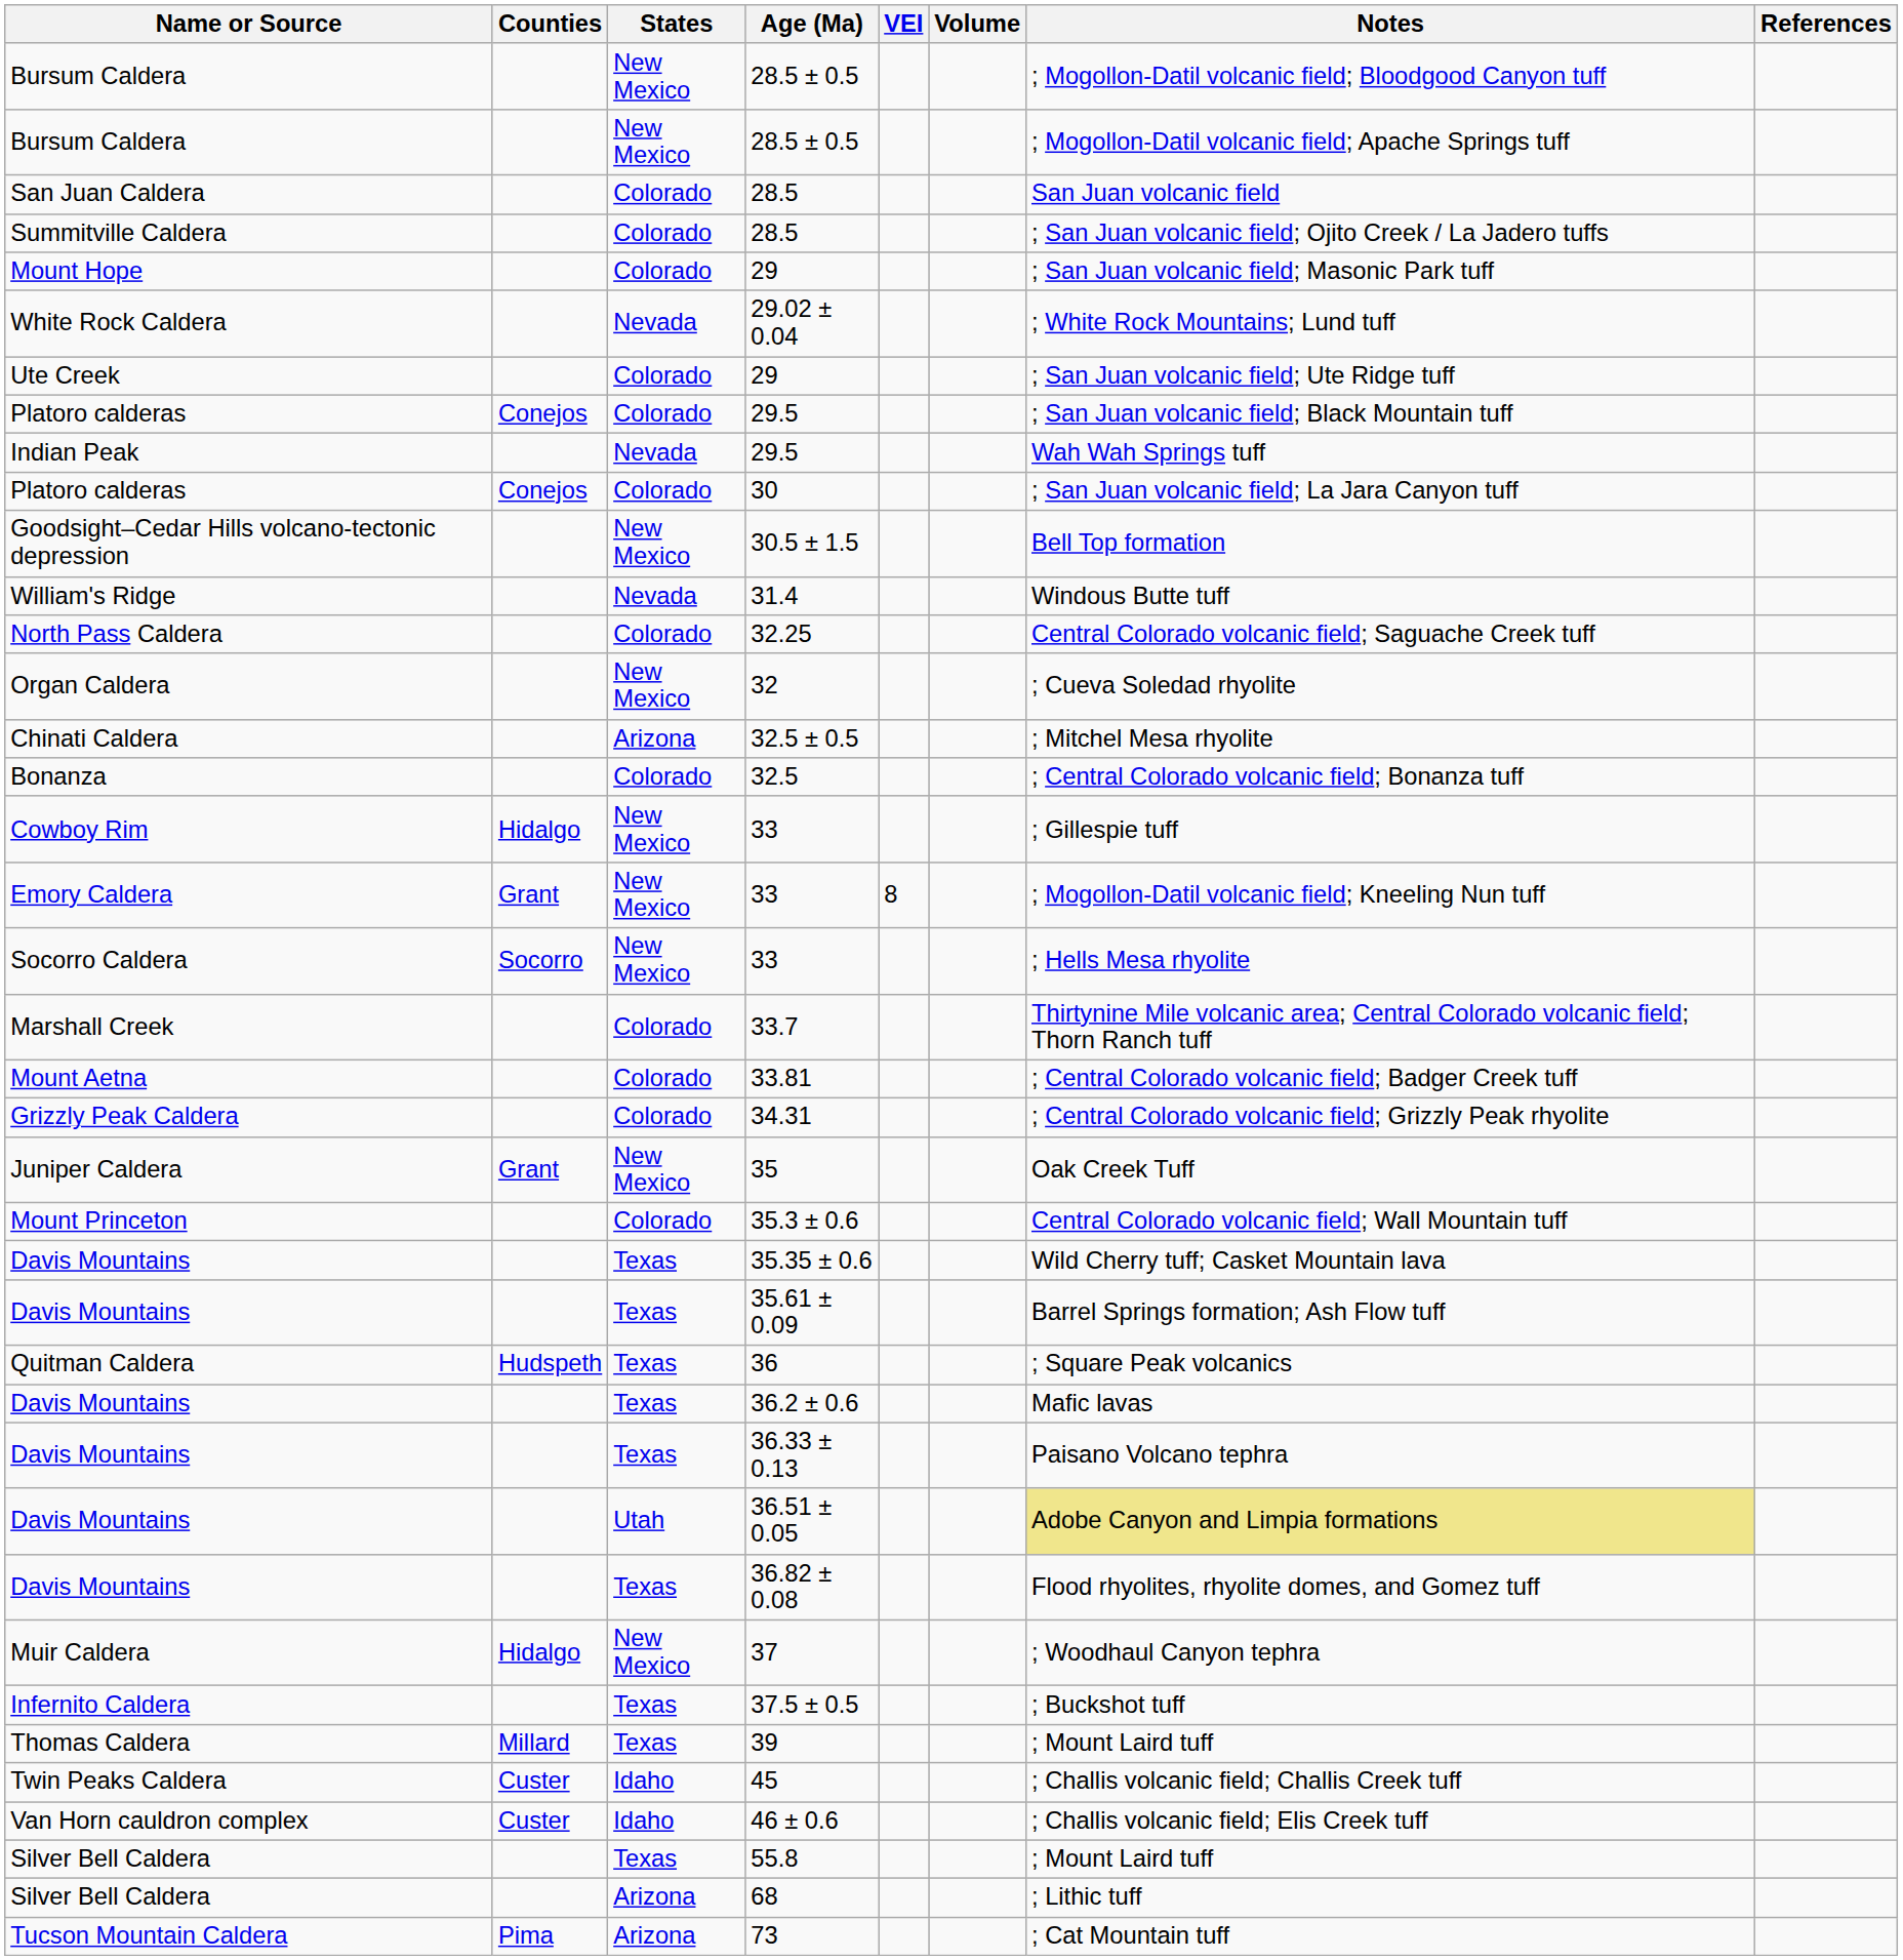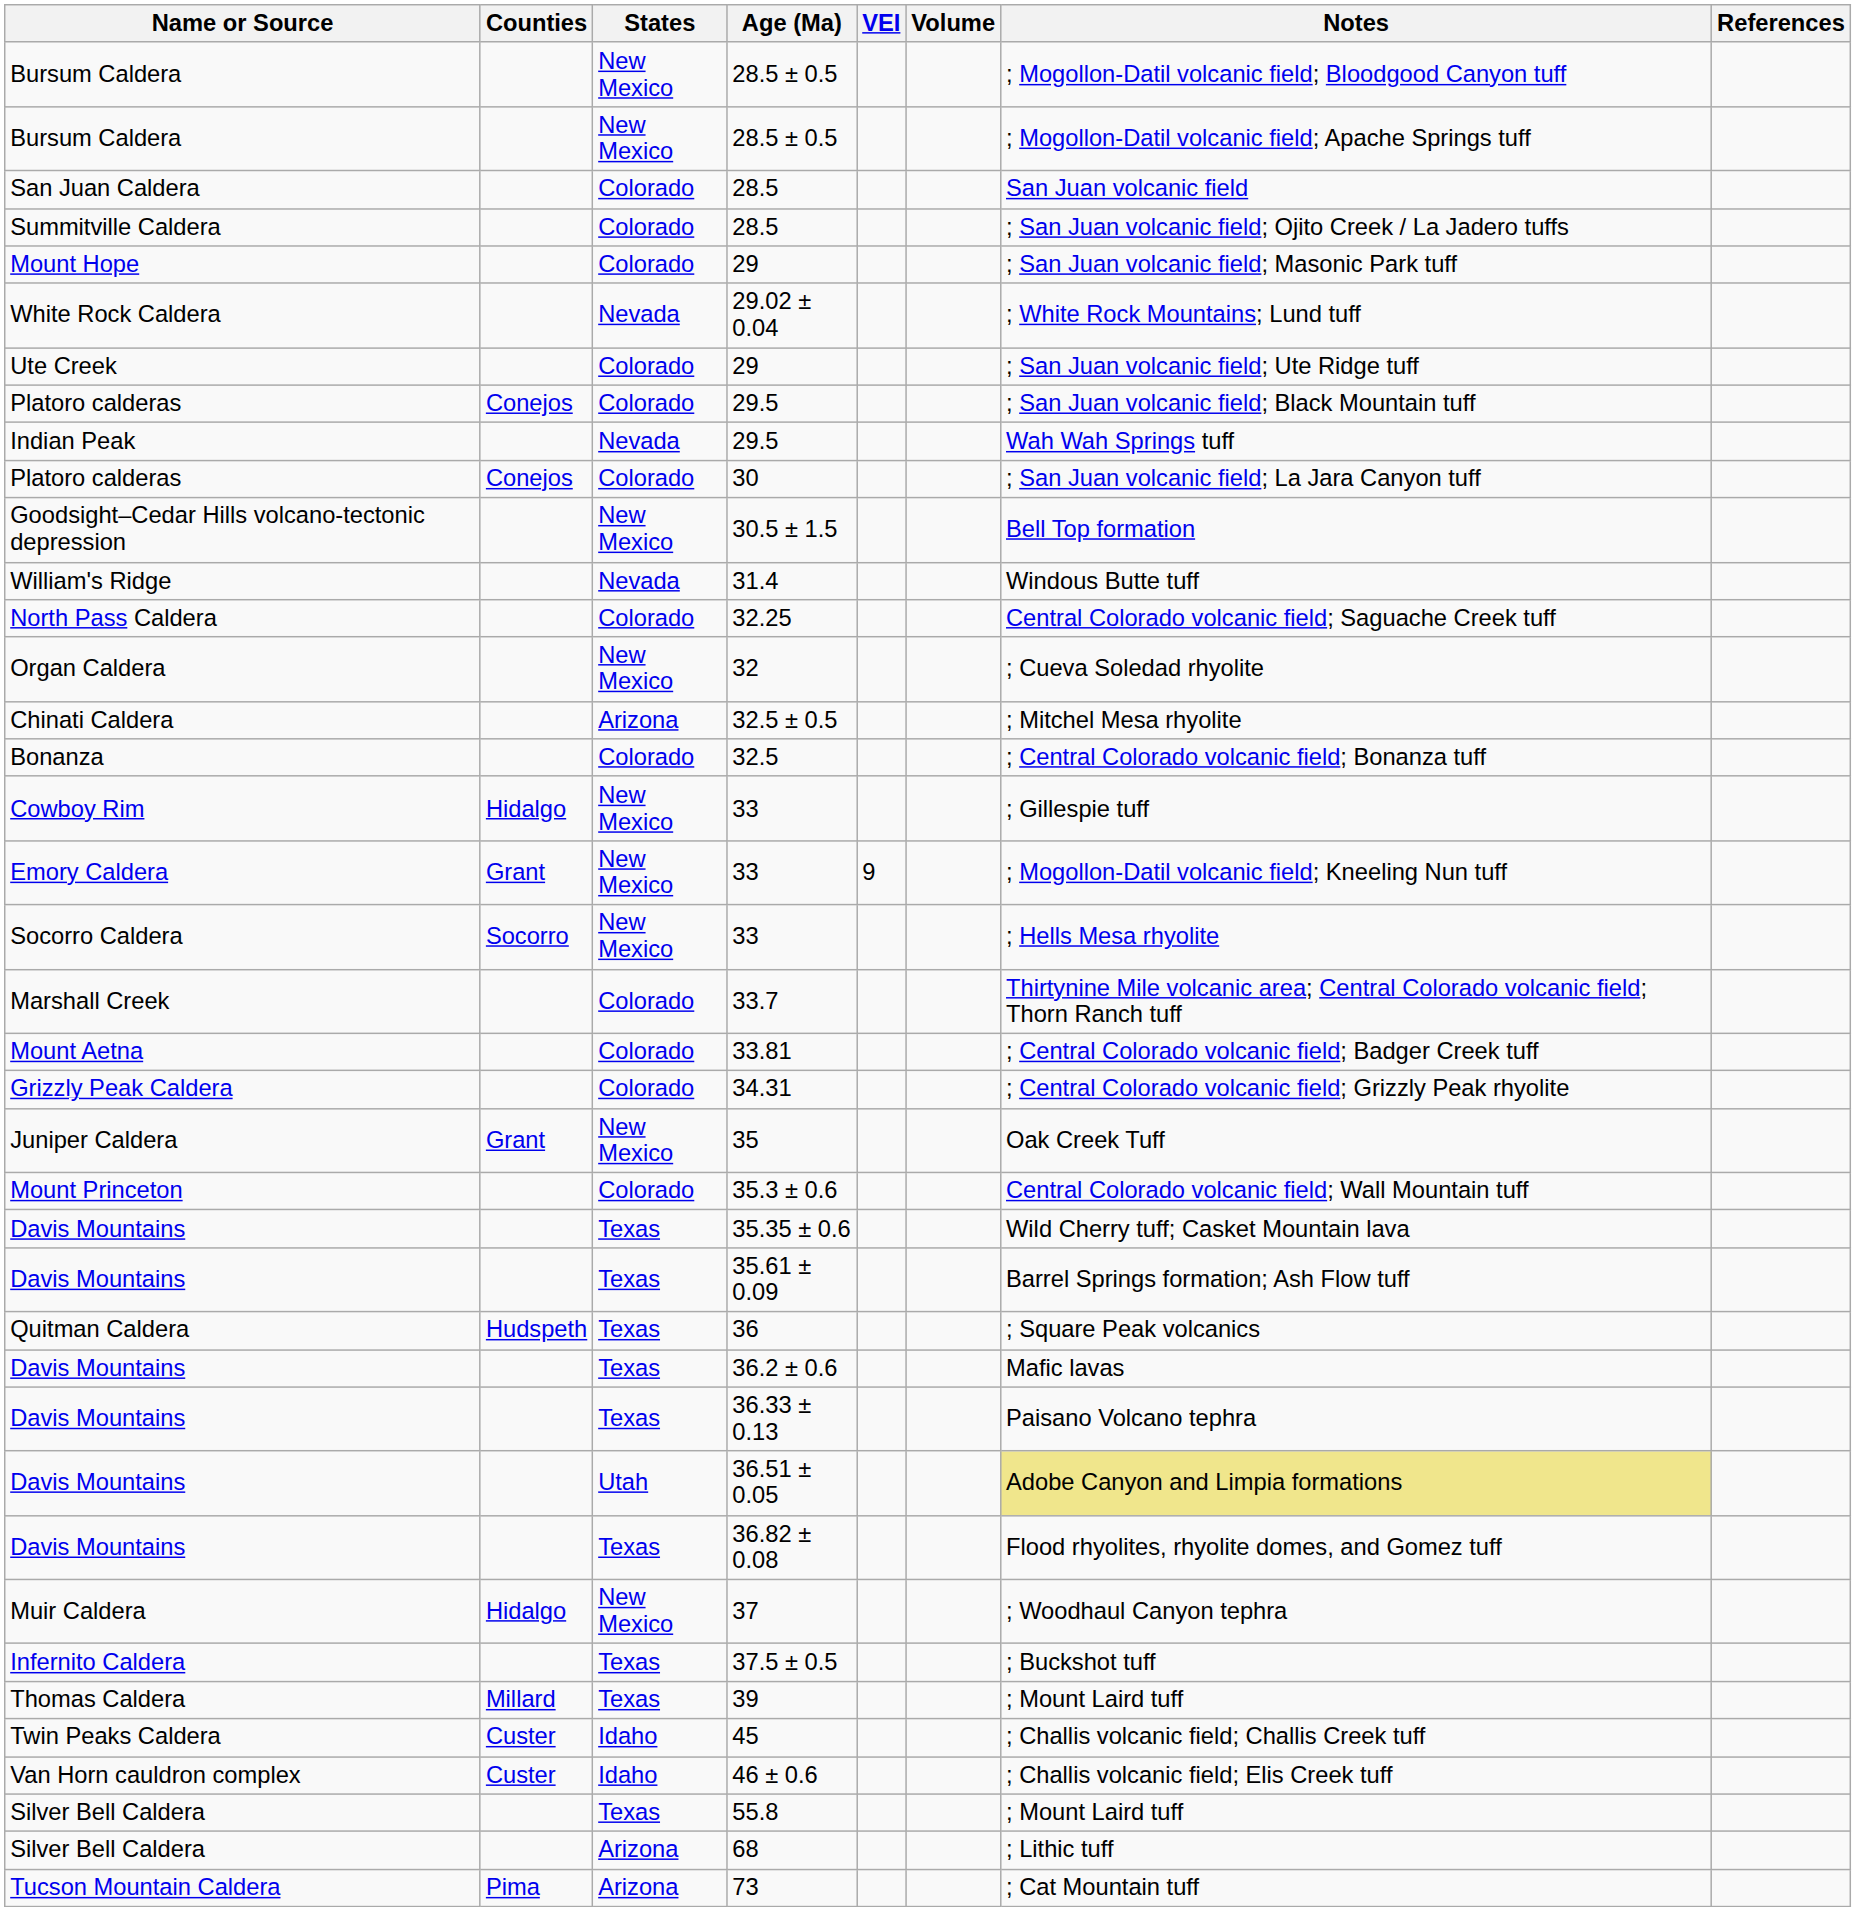Emory Caldera / 33 | VEI: 8 -> 9
